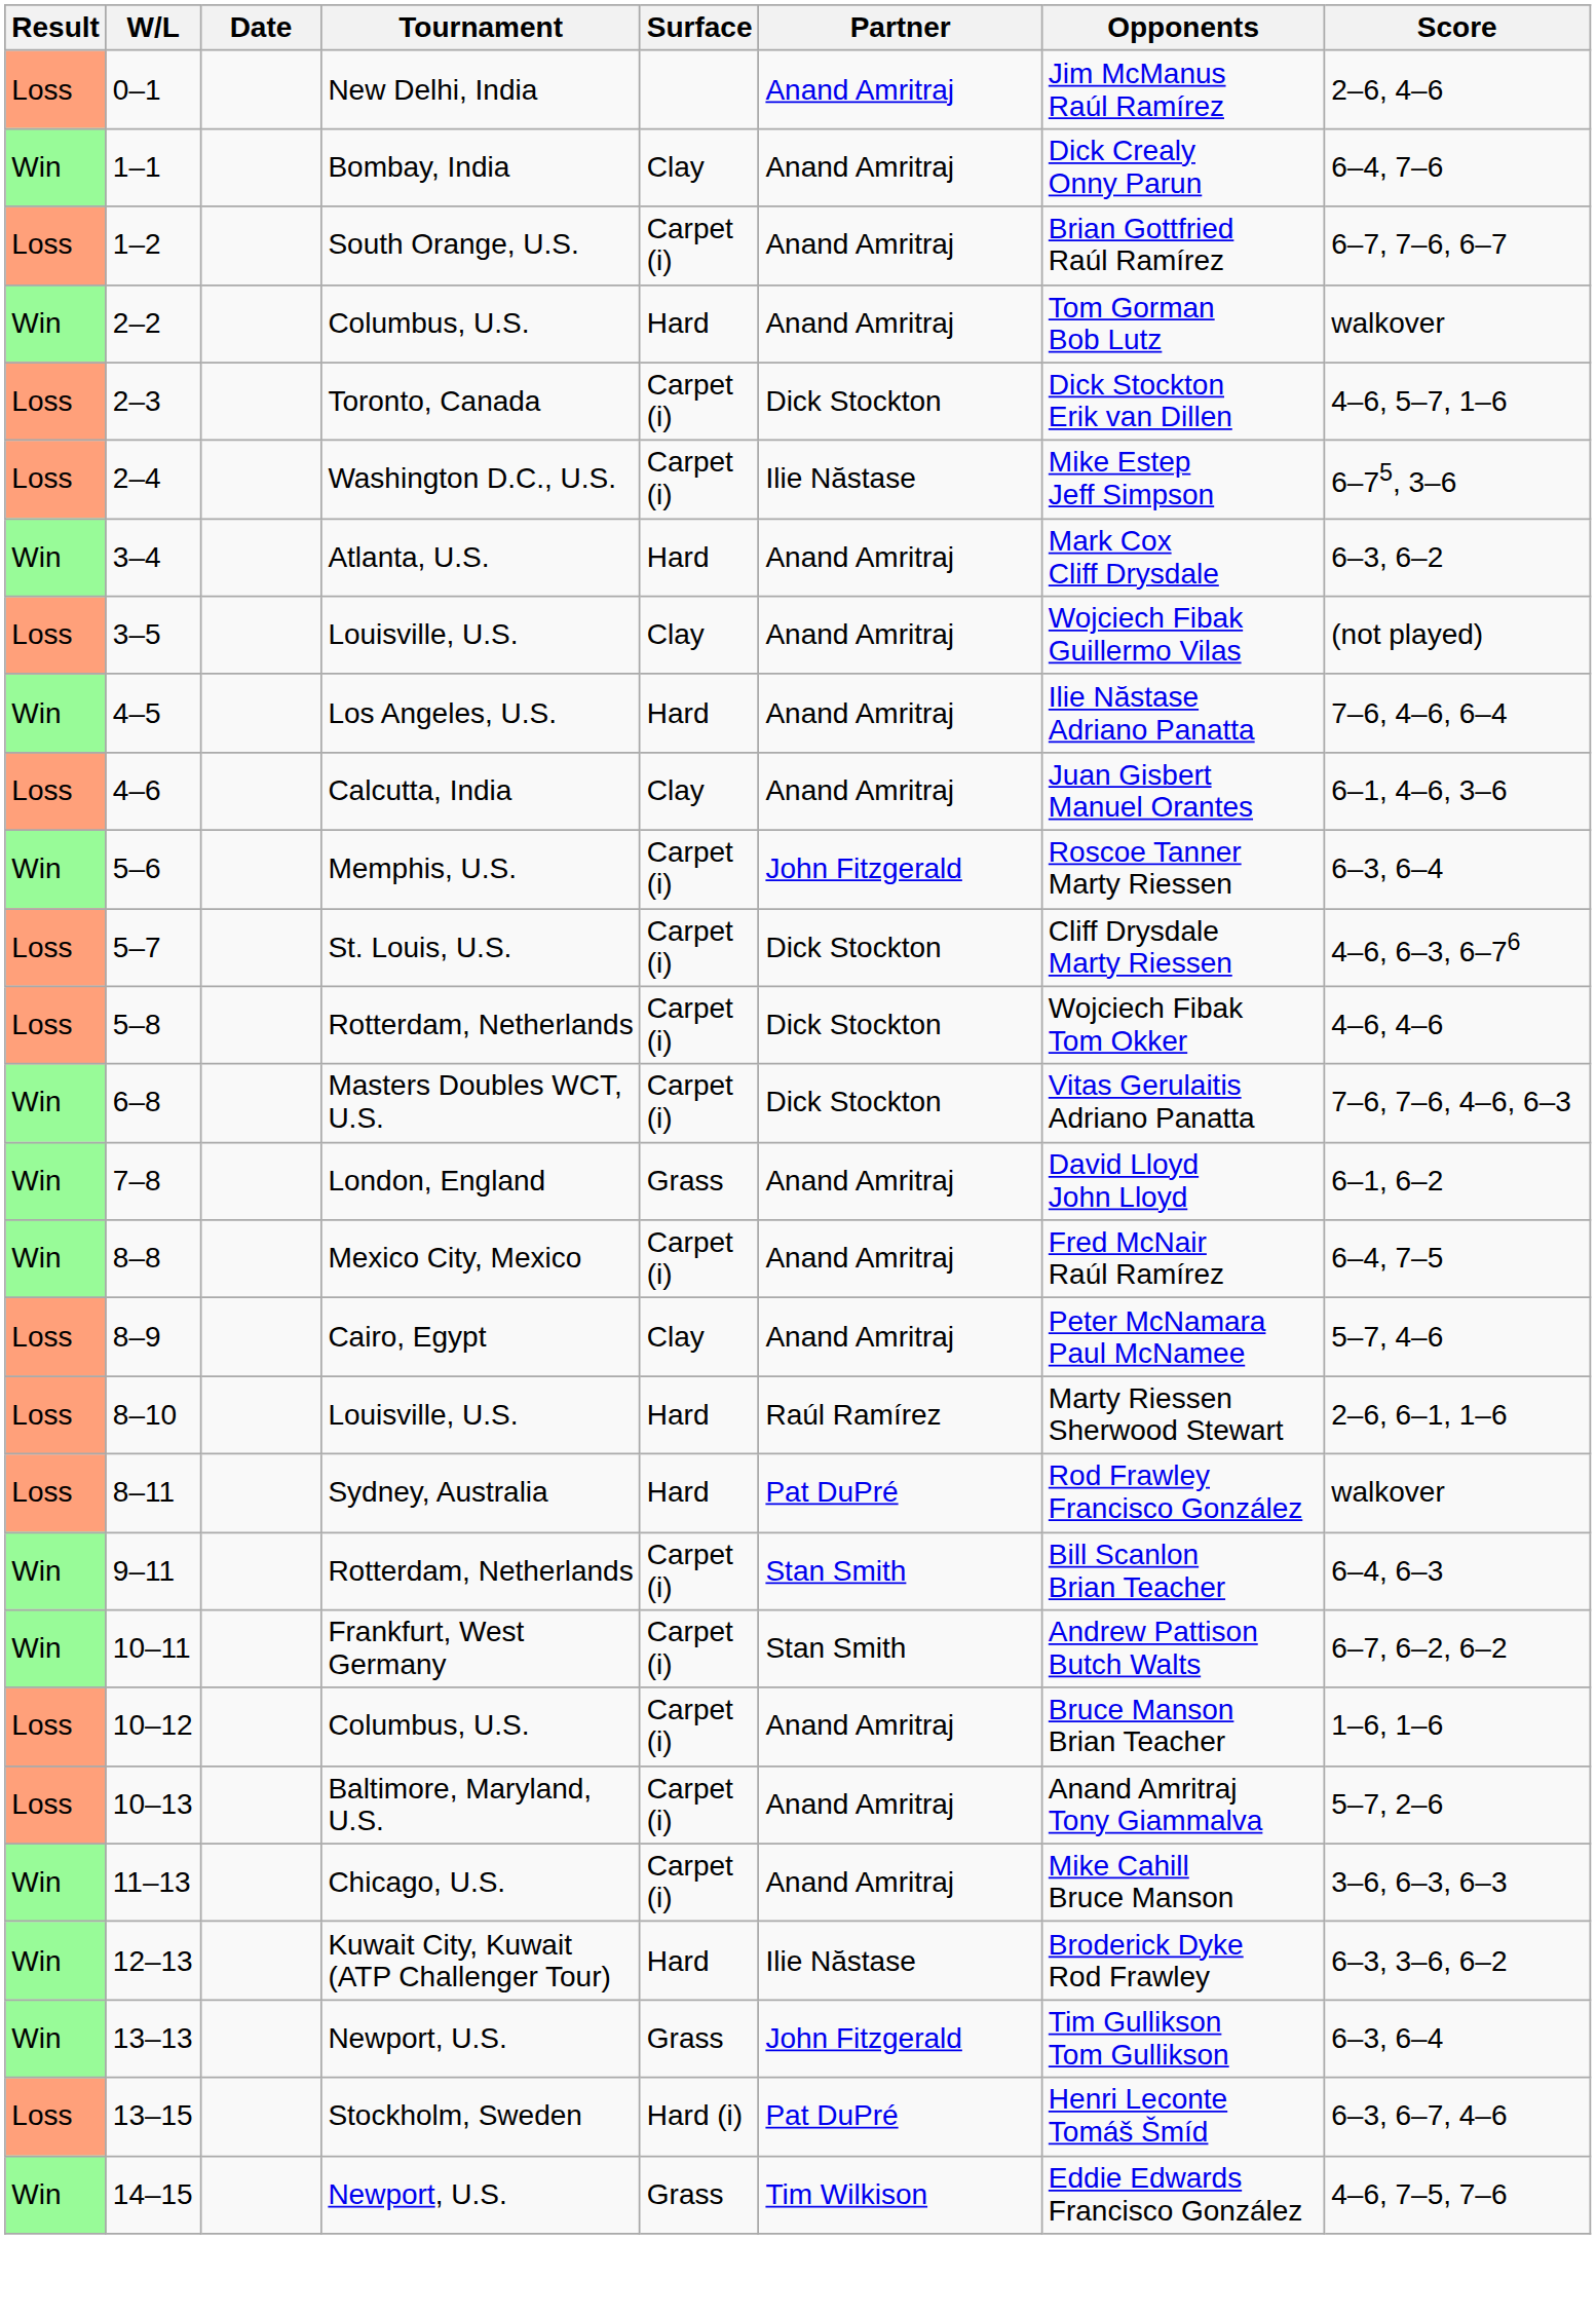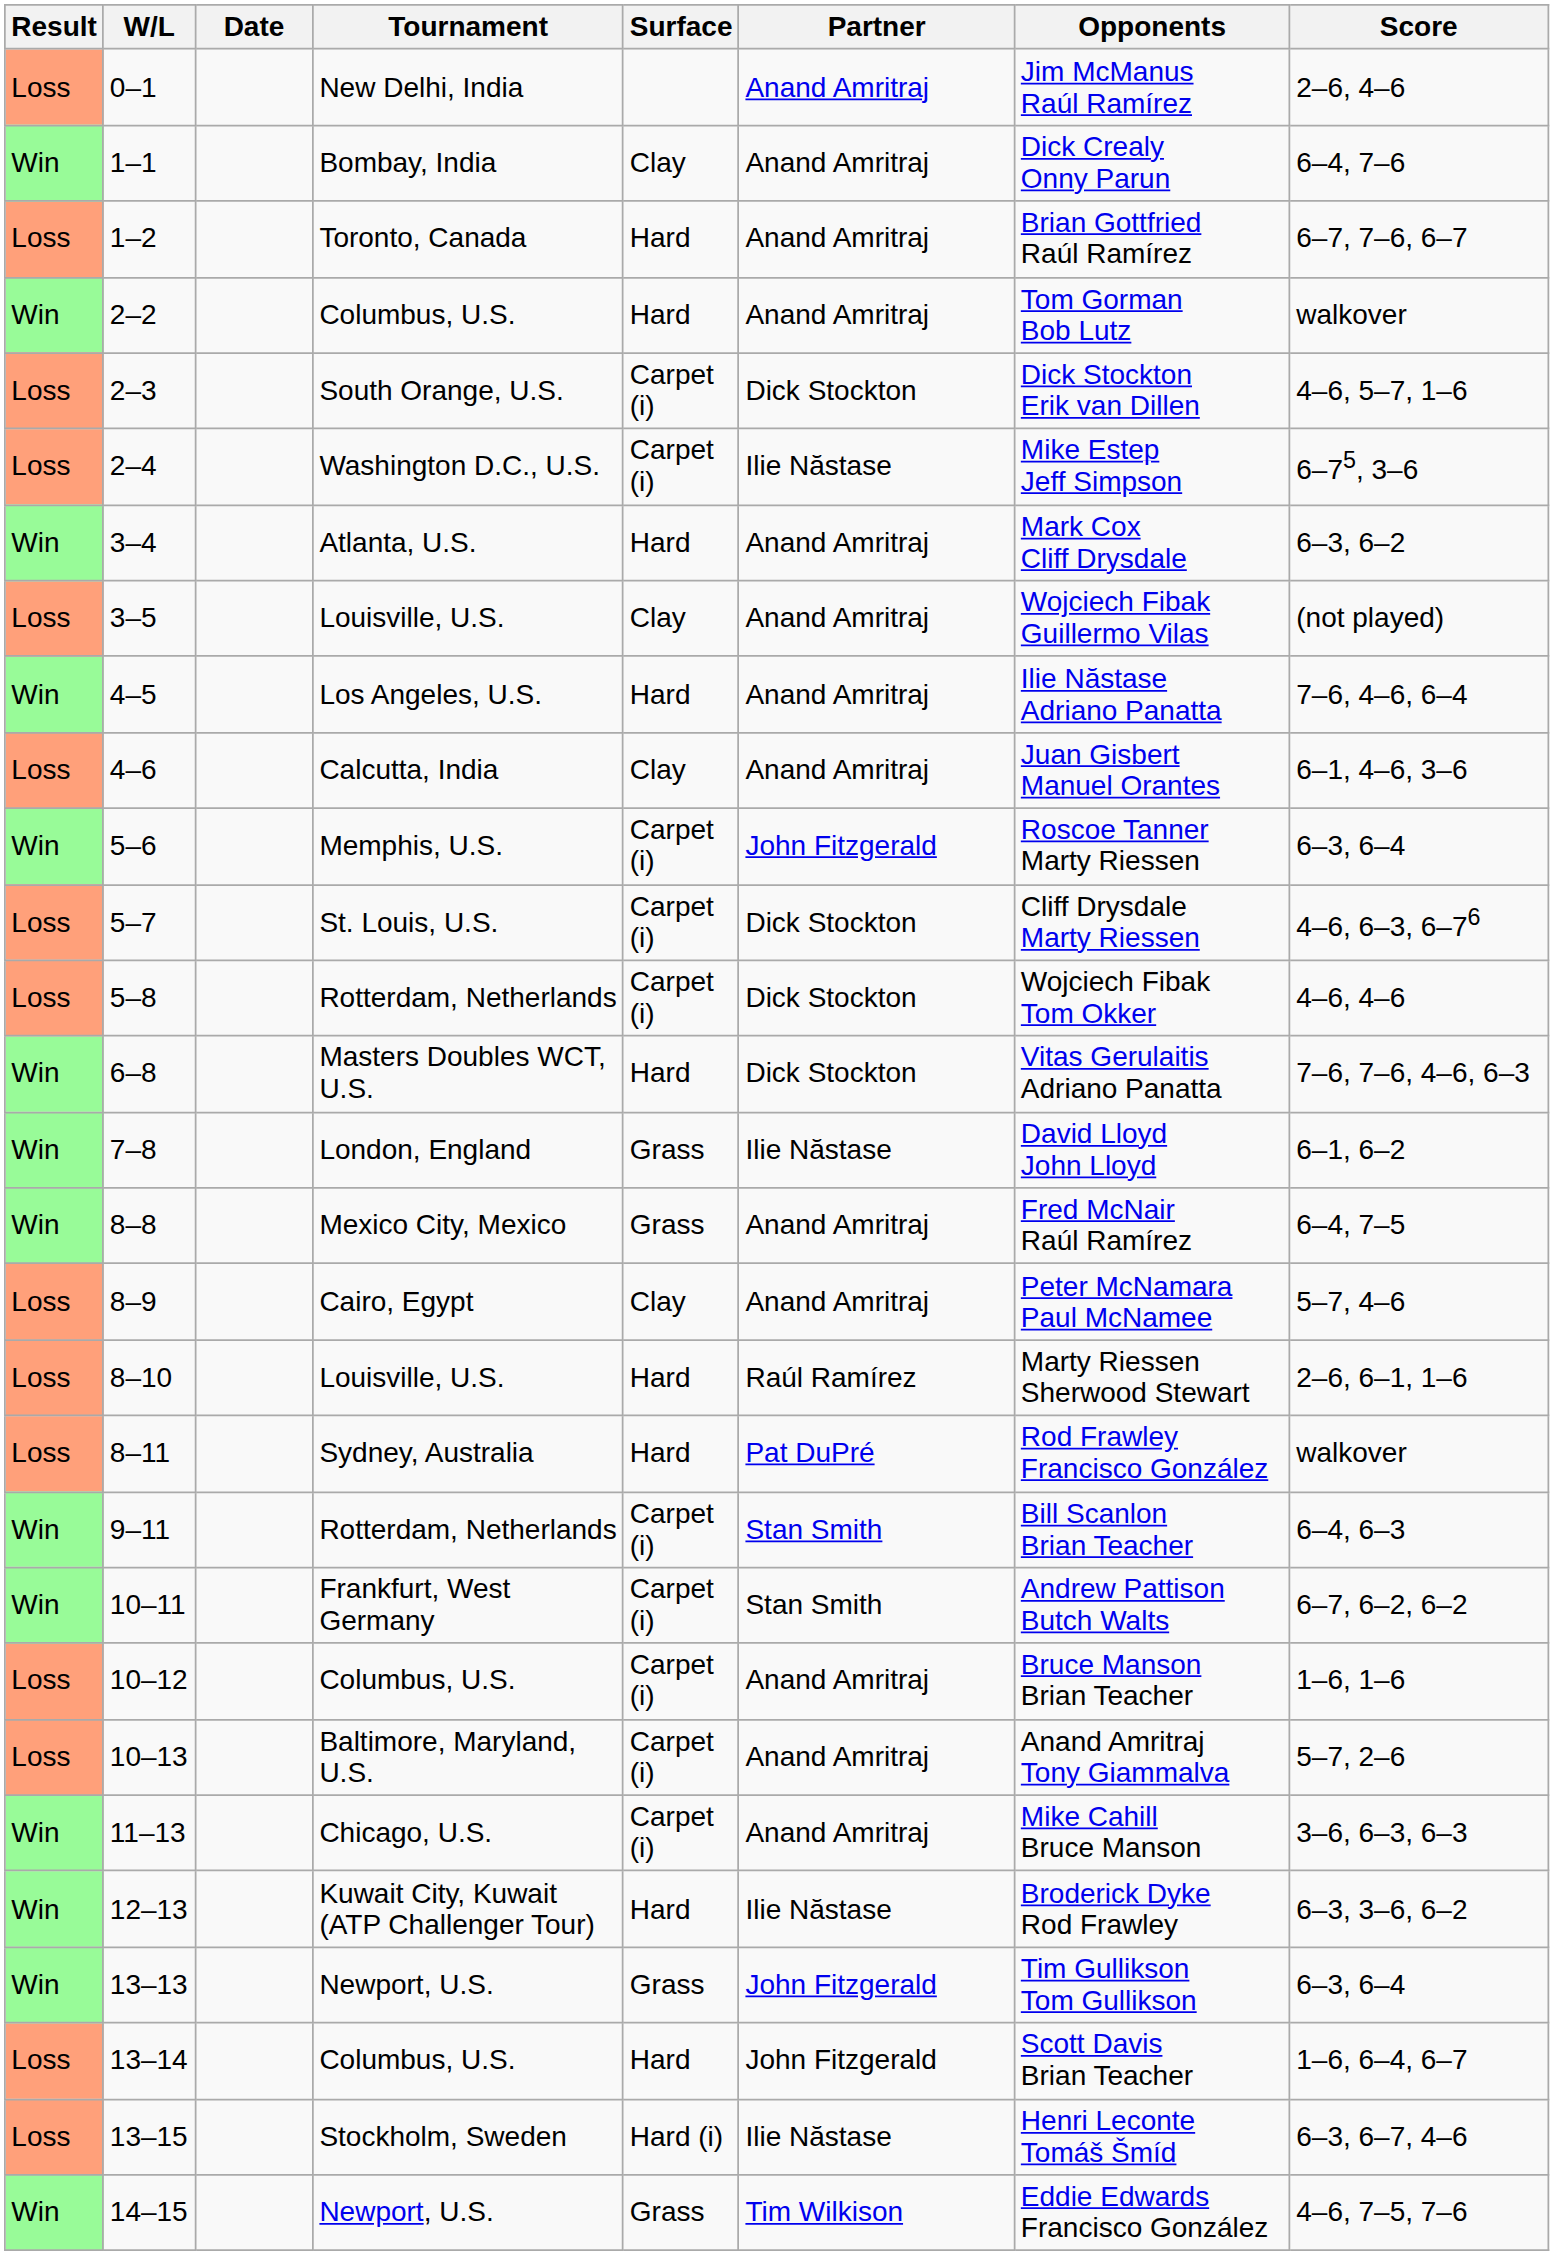1–2 | Tournament: South Orange, U.S. -> Toronto, Canada
1–2 | Surface: Carpet (i) -> Hard
2–3 | Tournament: Toronto, Canada -> South Orange, U.S.
6–8 | Surface: Carpet (i) -> Hard
7–8 | Partner: Anand Amritraj -> Ilie Năstase
8–8 | Surface: Carpet (i) -> Grass
+ row: Loss | 13–14 | Columbus, U.S. | Hard | John Fitzgerald | Scott Davis Brian Teacher | 1–6, 6–4, 6–7
13–15 | Partner: Pat DuPré -> Ilie Năstase
